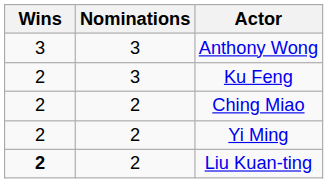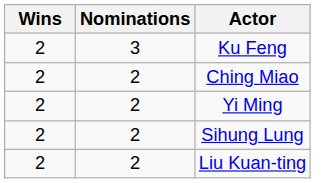- row: 3 | 3 | Anthony Wong
+ row: 2 | 2 | Sihung Lung
Liu Kuan-ting | Wins: bold -> normal
